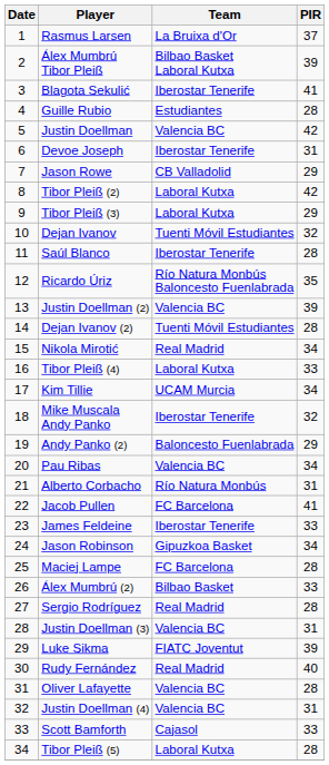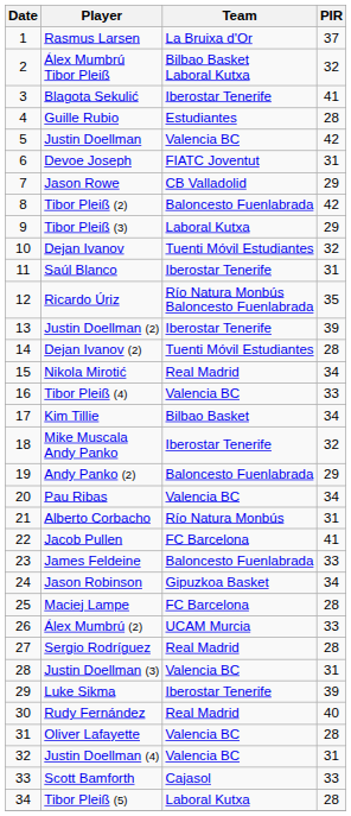Álex Mumbrú Tibor Pleiß | PIR: 39 -> 32
Devoe Joseph | Team: Iberostar Tenerife -> FIATC Joventut
Tibor Pleiß (2) | Team: Laboral Kutxa -> Baloncesto Fuenlabrada
Saúl Blanco | PIR: 28 -> 31
Justin Doellman (2) | Team: Valencia BC -> Iberostar Tenerife
Tibor Pleiß (4) | Team: Laboral Kutxa -> Valencia BC
Kim Tillie | Team: UCAM Murcia -> Bilbao Basket
James Feldeine | Team: Iberostar Tenerife -> Baloncesto Fuenlabrada
Álex Mumbrú (2) | Team: Bilbao Basket -> UCAM Murcia
Luke Sikma | Team: FIATC Joventut -> Iberostar Tenerife
